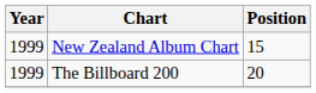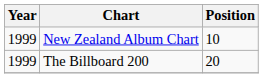New Zealand Album Chart | Position: 15 -> 10
